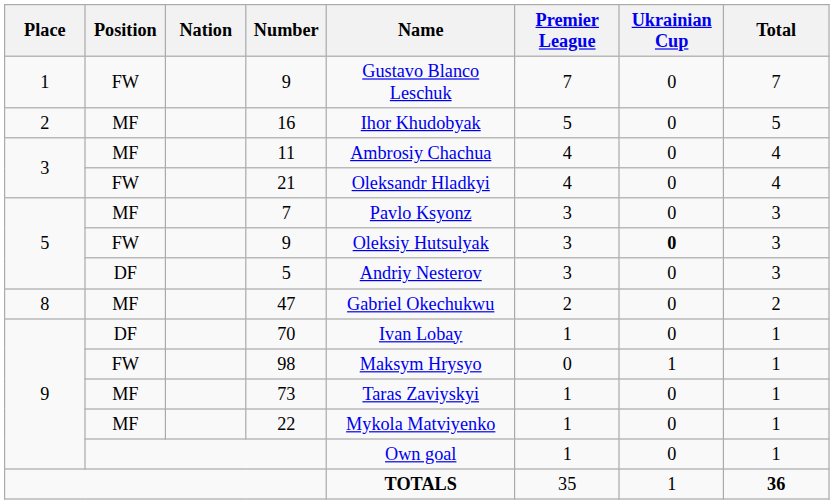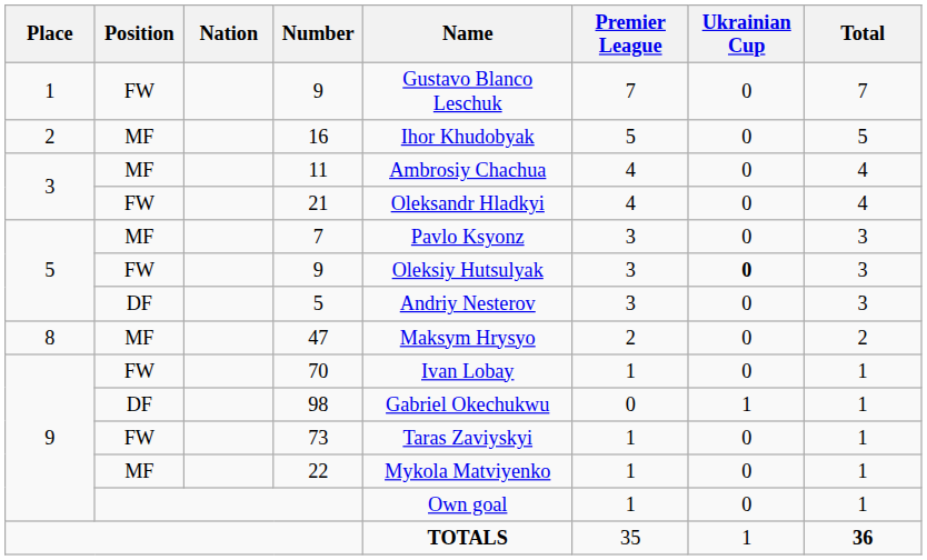47 | Name: Gabriel Okechukwu -> Maksym Hrysyo
70 | Position: DF -> FW
98 | Position: FW -> DF
98 | Name: Maksym Hrysyo -> Gabriel Okechukwu
73 | Position: MF -> FW
